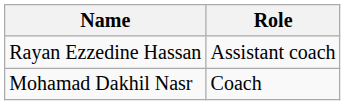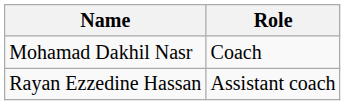rows swapped: Mohamad Dakhil Nasr <-> Rayan Ezzedine Hassan
